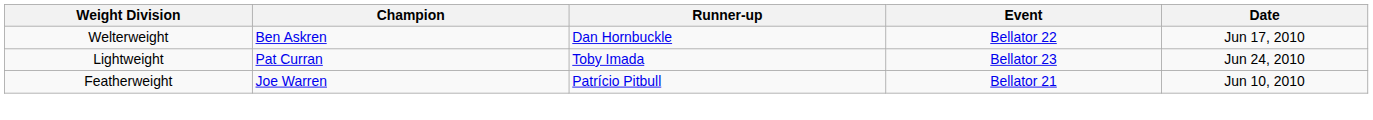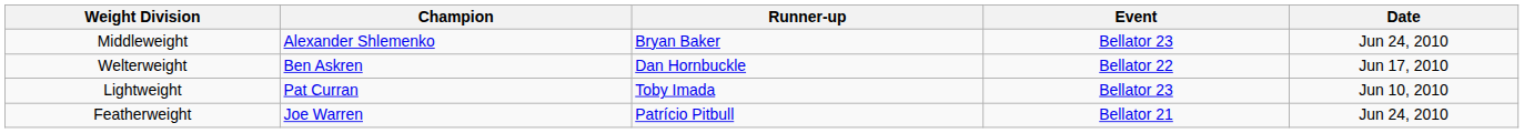+ row: Middleweight | Alexander Shlemenko | Bryan Baker | Bellator 23 | Jun 24, 2010
Lightweight | Date: Jun 24, 2010 -> Jun 10, 2010
Featherweight | Date: Jun 10, 2010 -> Jun 24, 2010
